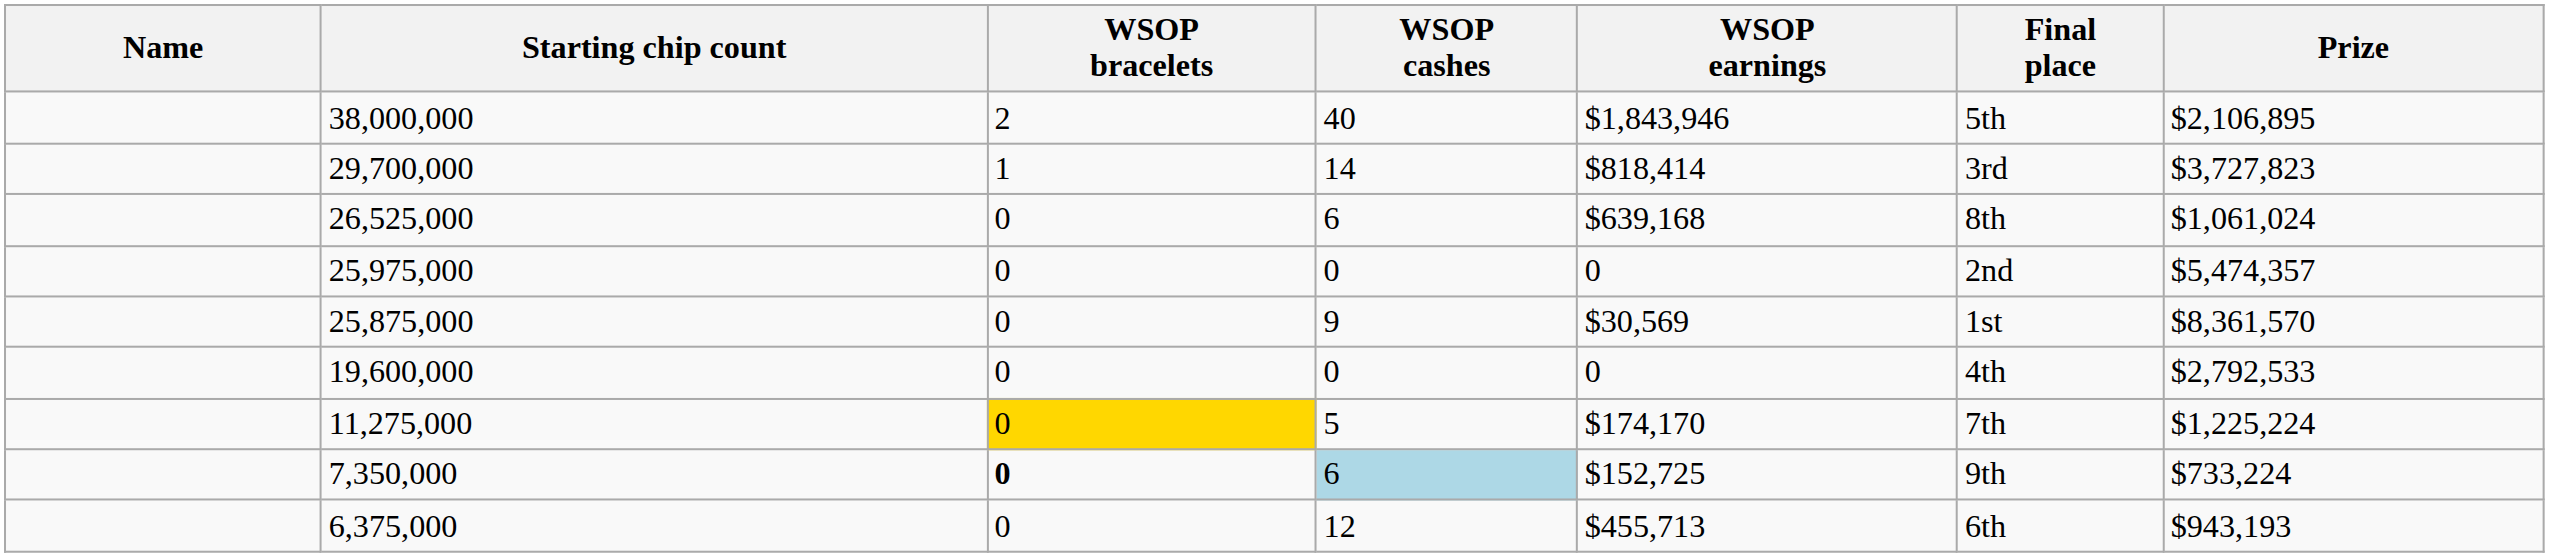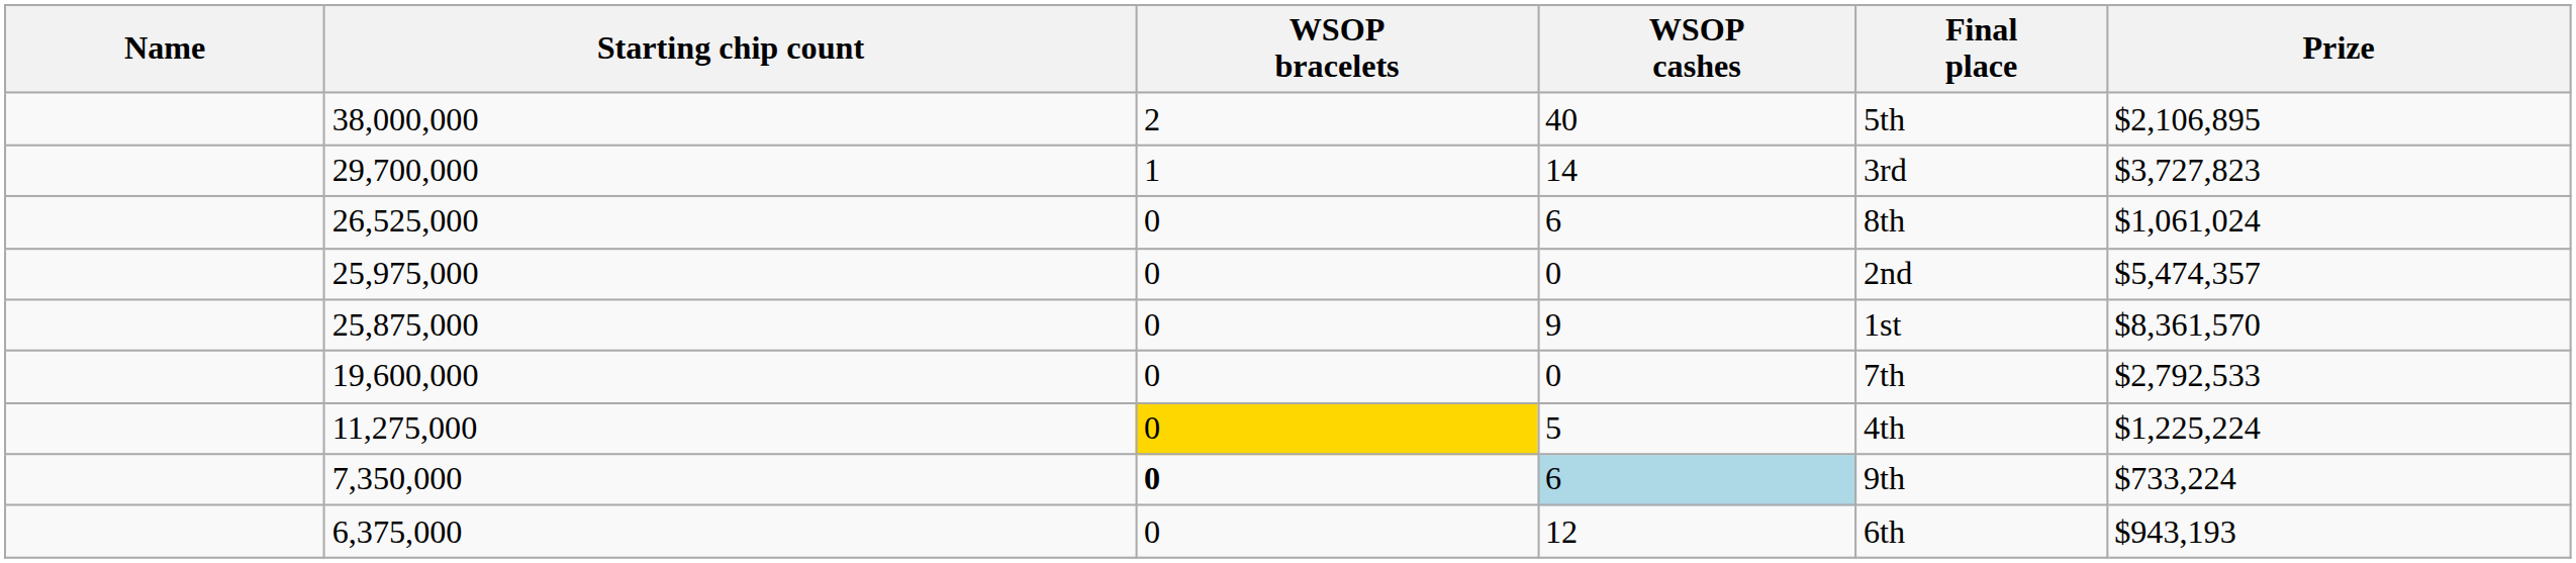- column: WSOP earnings | $1,843,946 | $818,414 | $639,168 | 0 | $30,569 | 0 | $174,170 | $152,725 | $455,713
19,600,000 | Final place: 4th -> 7th
11,275,000 | Final place: 7th -> 4th
